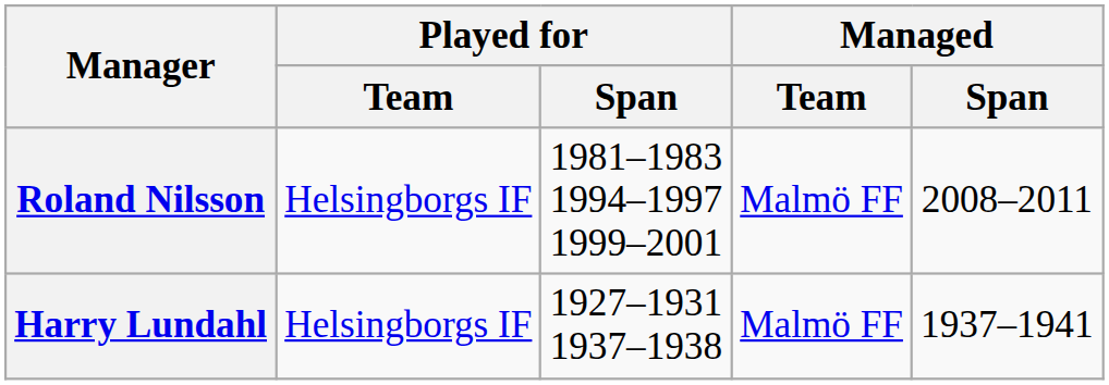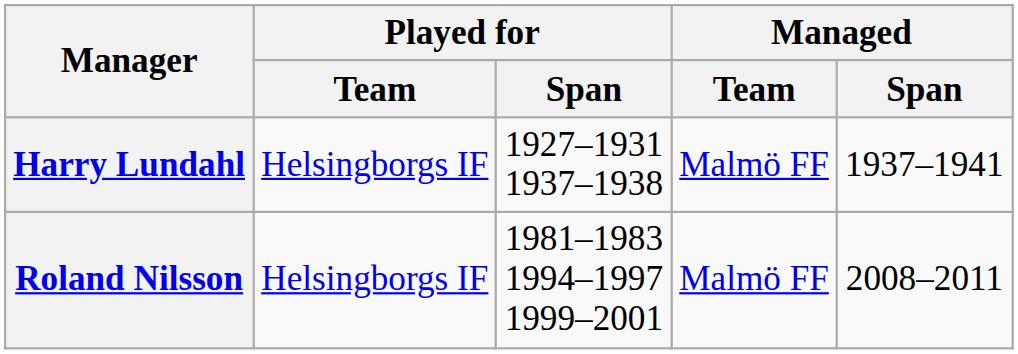rows swapped: Harry Lundahl <-> Roland Nilsson
